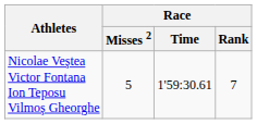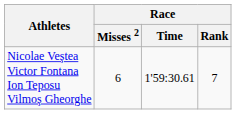Nicolae Veştea Victor Fontana Ion Teposu Vilmoş Gheorghe | Race / Misses 2: 5 -> 6
